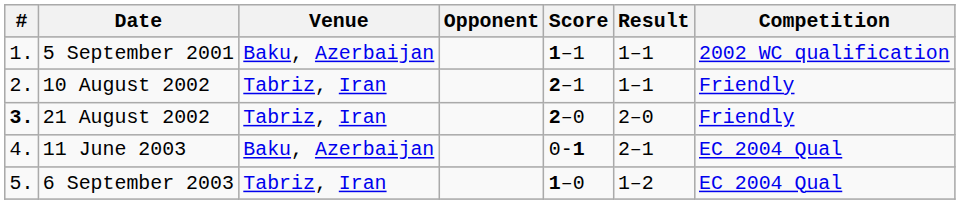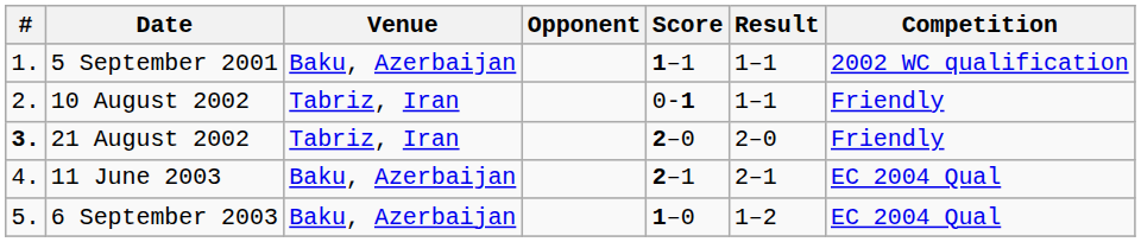10 August 2002 | Score: 2–1 -> 0-1
11 June 2003 | Score: 0-1 -> 2–1
6 September 2003 | Venue: Tabriz, Iran -> Baku, Azerbaijan
